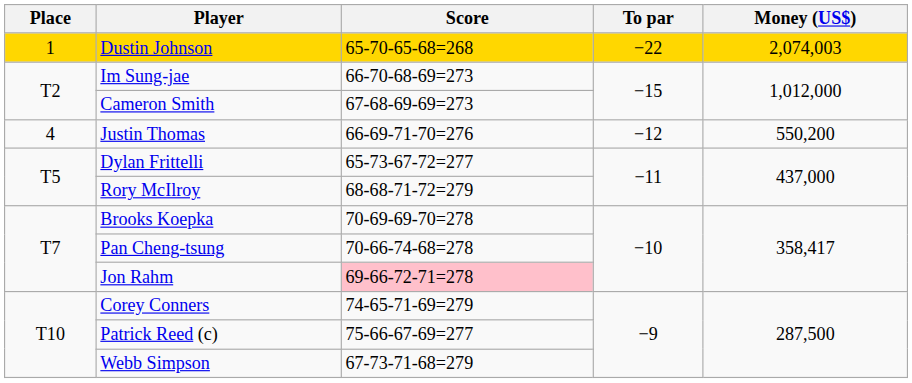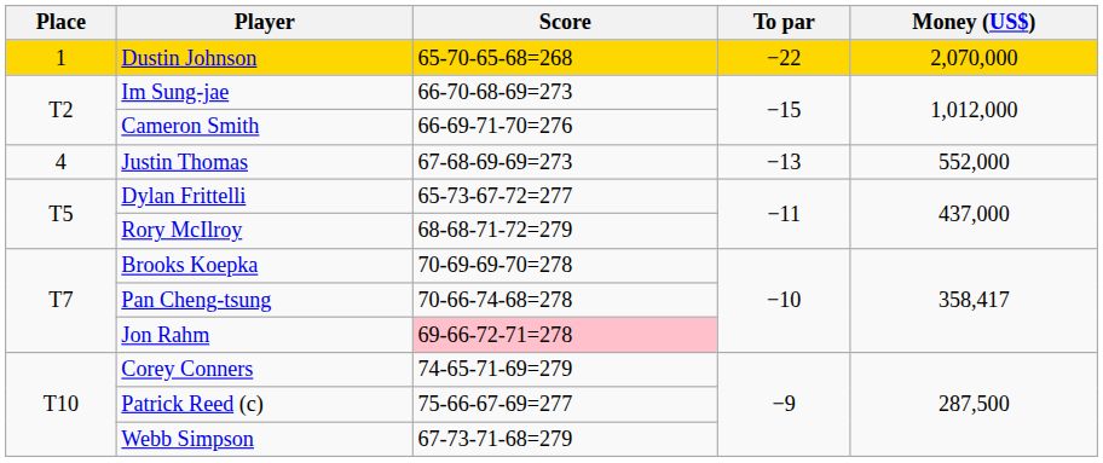Dustin Johnson | Money (US$): 2,074,003 -> 2,070,000
Cameron Smith | Score: 67-68-69-69=273 -> 66-69-71-70=276
Justin Thomas | Score: 66-69-71-70=276 -> 67-68-69-69=273
Justin Thomas | To par: −12 -> −13
Justin Thomas | Money (US$): 550,200 -> 552,000
